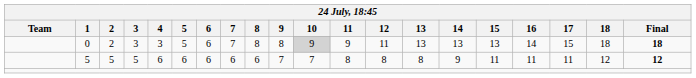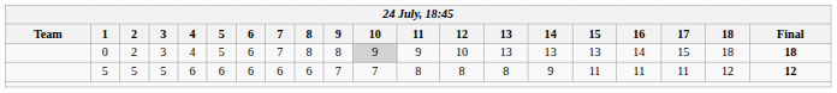0 | 4: 3 -> 4
0 | 12: 11 -> 10
